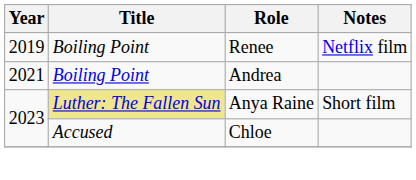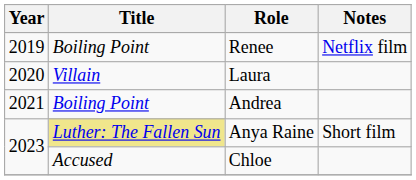+ row: 2020 | Villain | Laura
